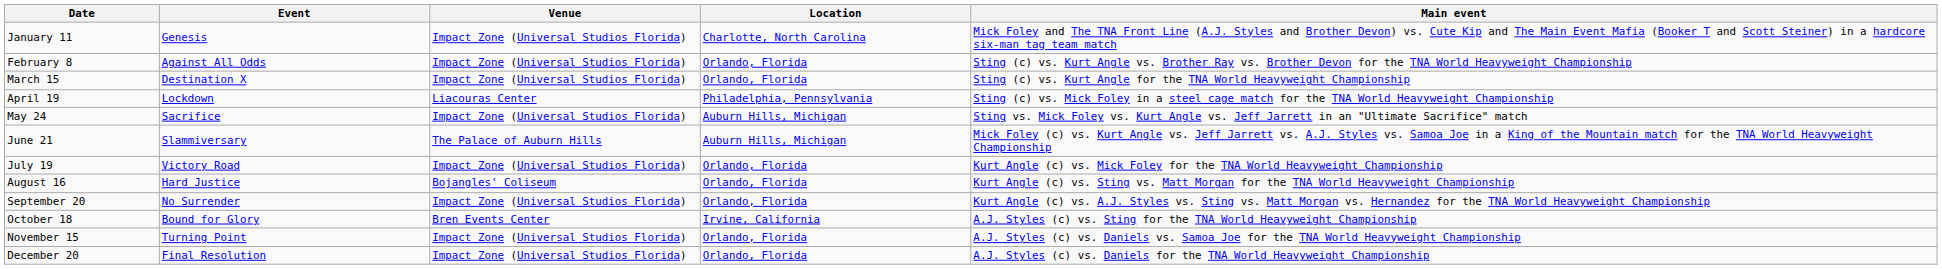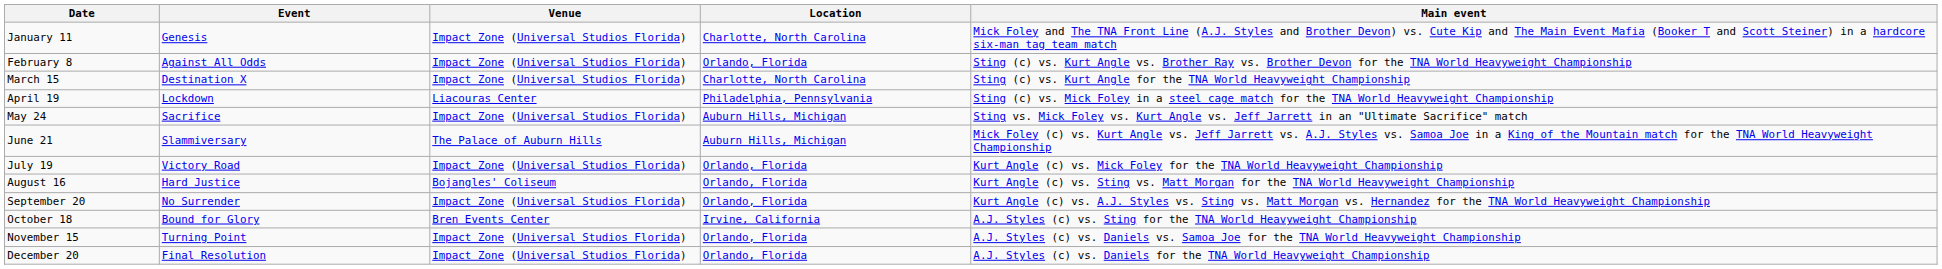March 15 | Location: Orlando, Florida -> Charlotte, North Carolina
